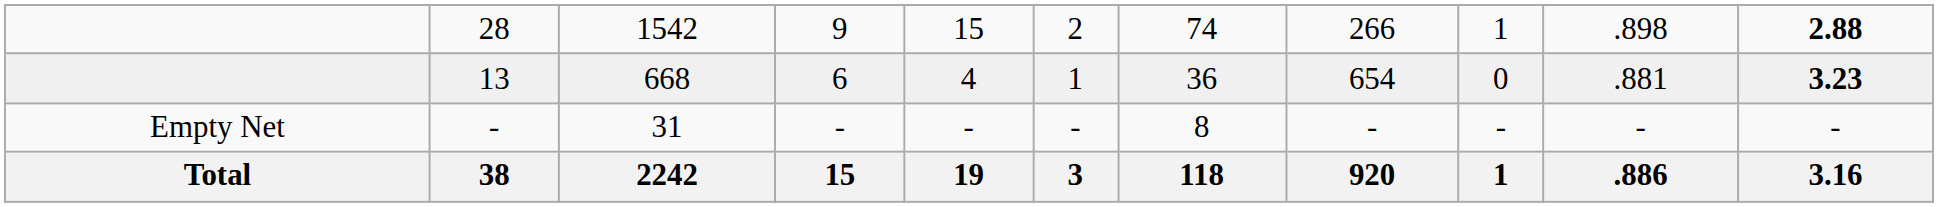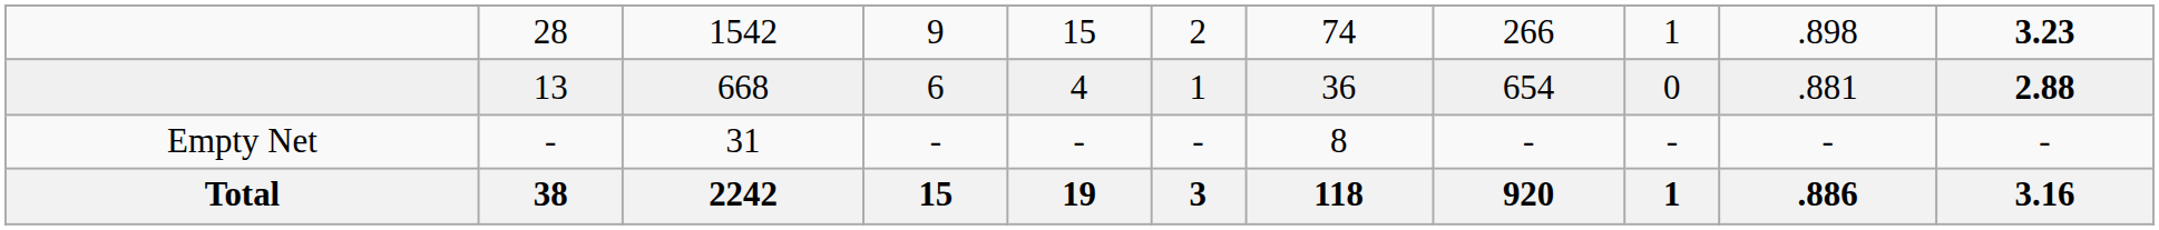28 | column 11: 2.88 -> 3.23
13 | column 11: 3.23 -> 2.88
